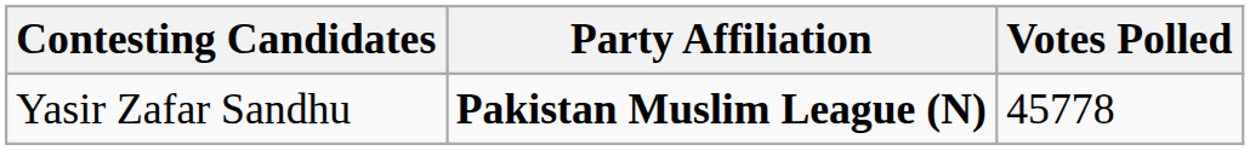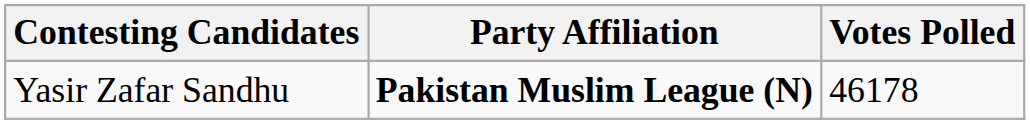Yasir Zafar Sandhu | Votes Polled: 45778 -> 46178
